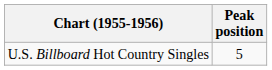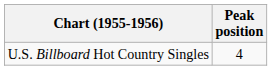U.S. Billboard Hot Country Singles | Peak position: 5 -> 4
